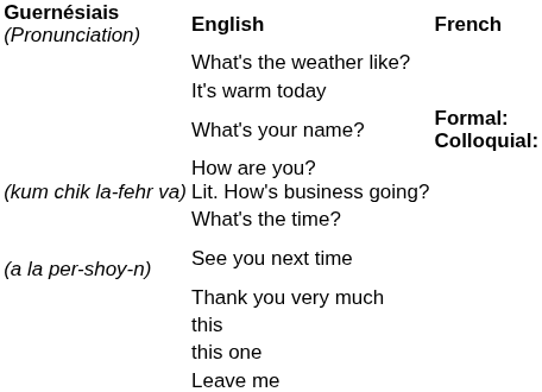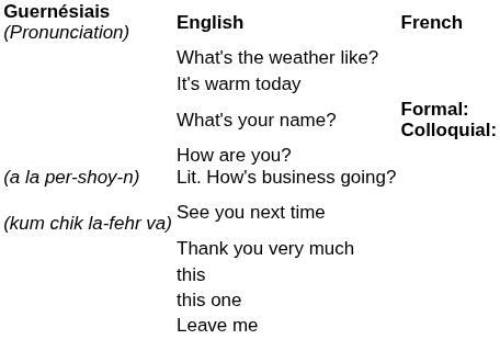How are you? Lit. How's business going? | column 1: (kum chik la-fehr va) -> (a la per-shoy-n)
- row: What's the time?
See you next time | column 1: (a la per-shoy-n) -> (kum chik la-fehr va)
